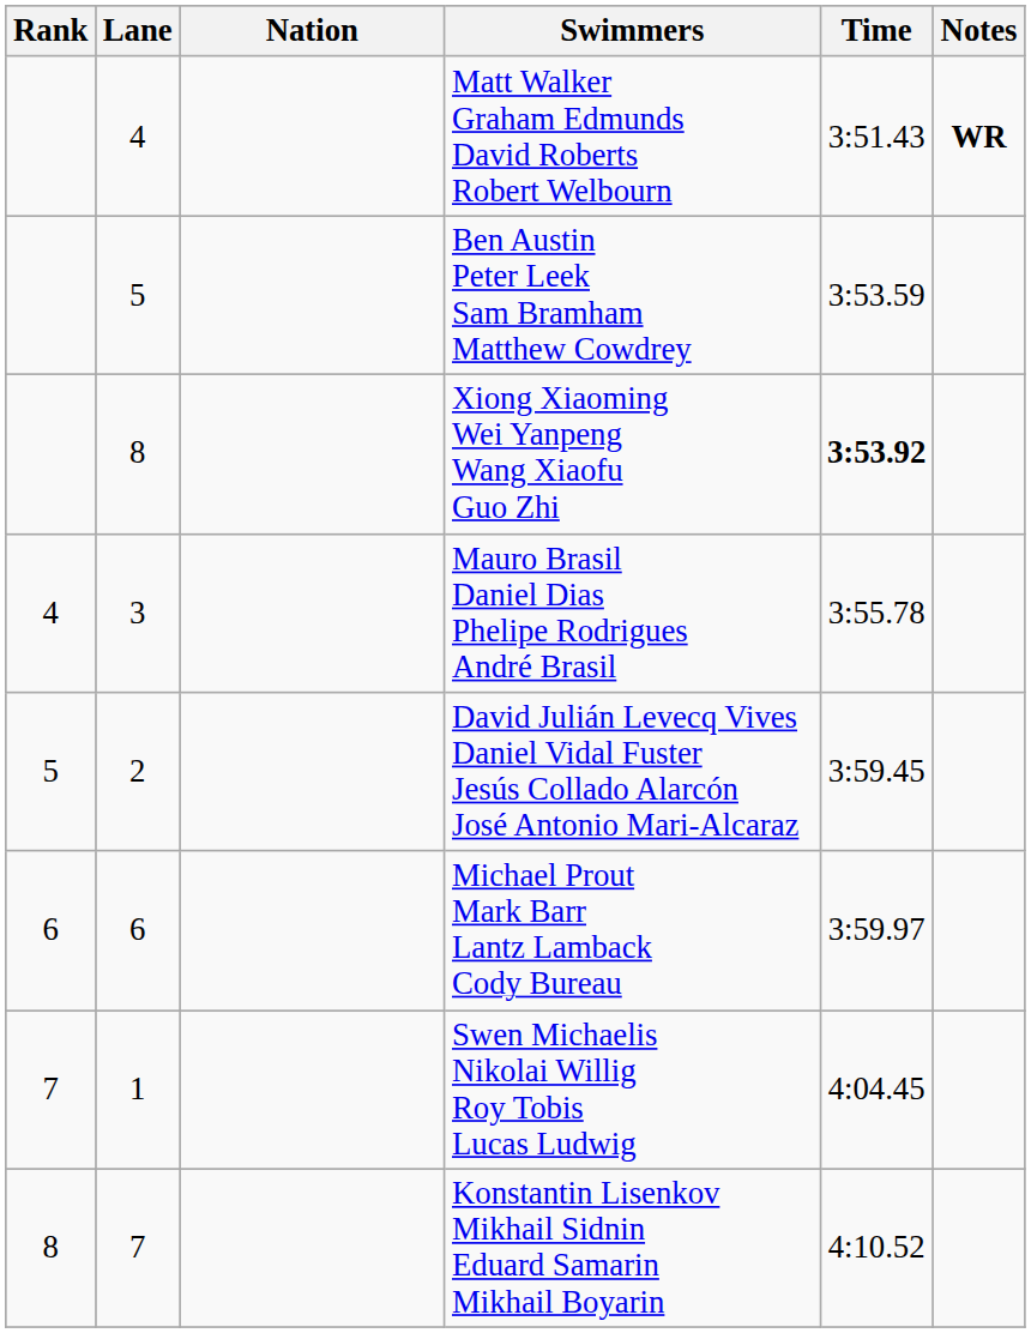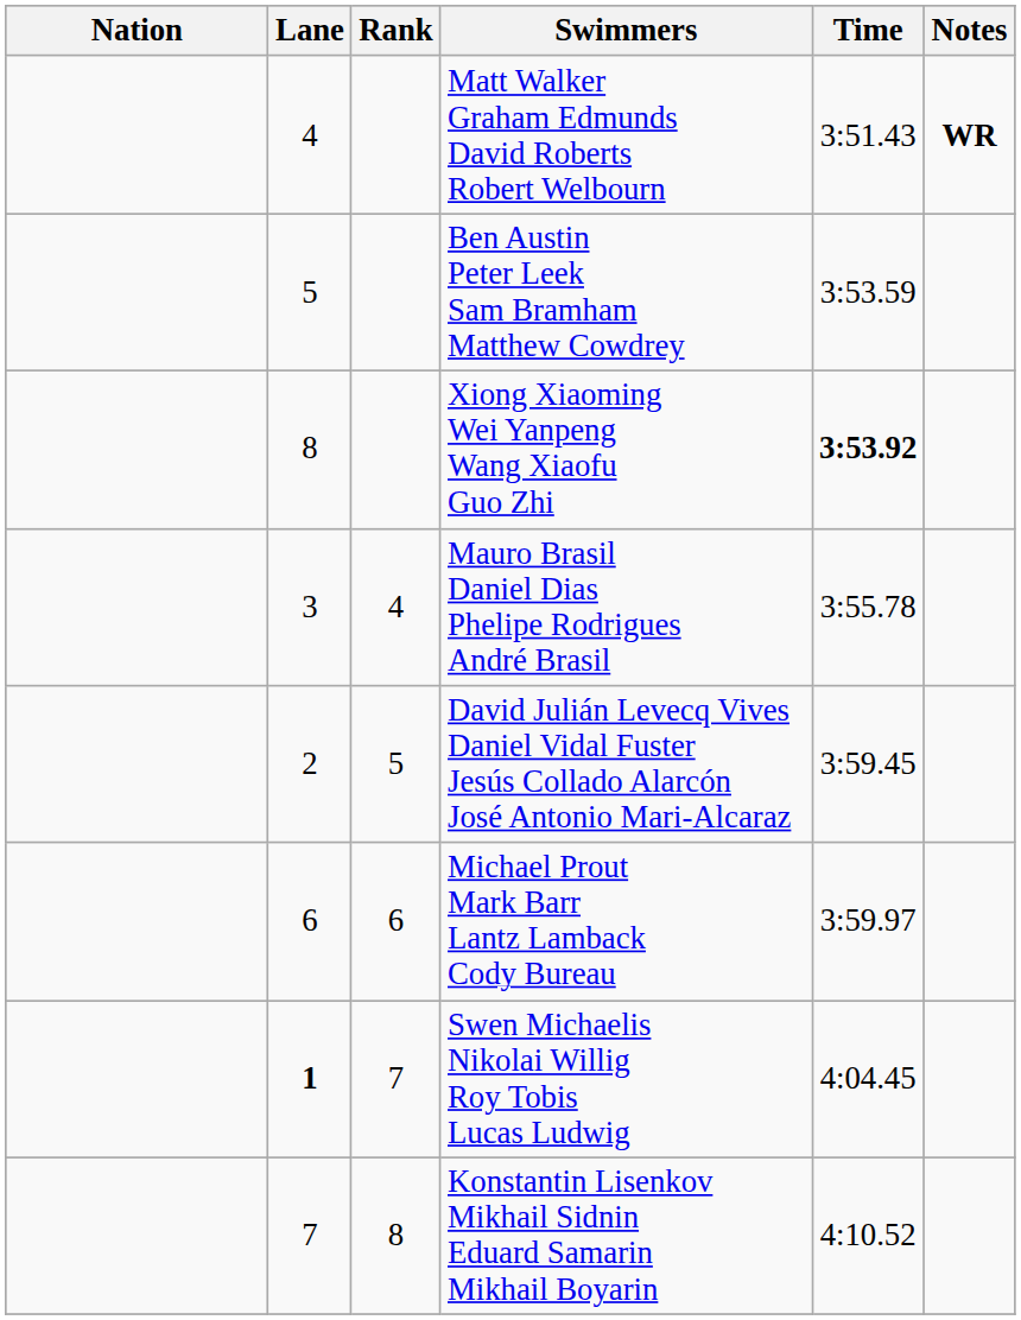columns swapped: Rank <-> Nation
Swen Michaelis Nikolai Willig Roy Tobis Lucas Ludwig | Lane: normal -> bold
